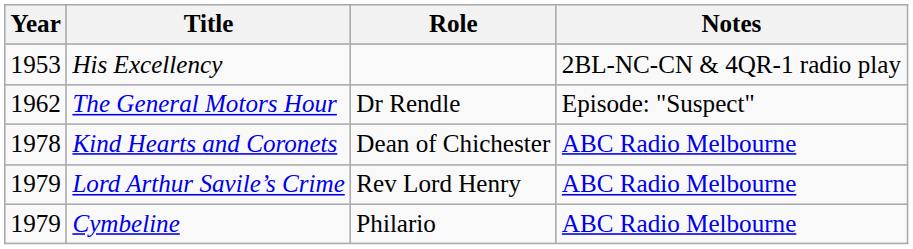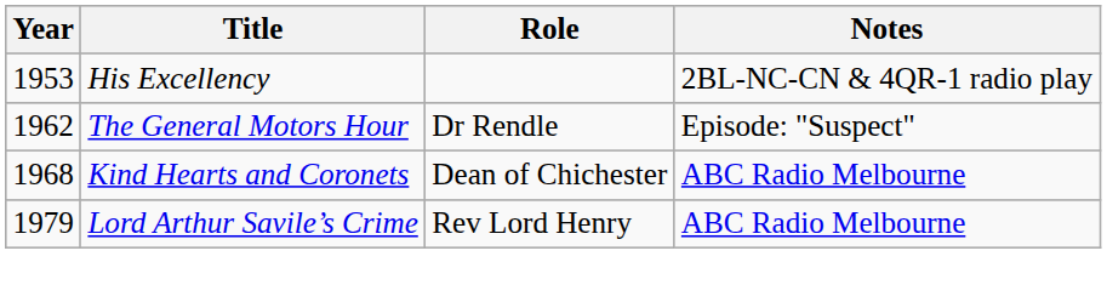Kind Hearts and Coronets | Year: 1978 -> 1968
- row: 1979 | Cymbeline | Philario | ABC Radio Melbourne
